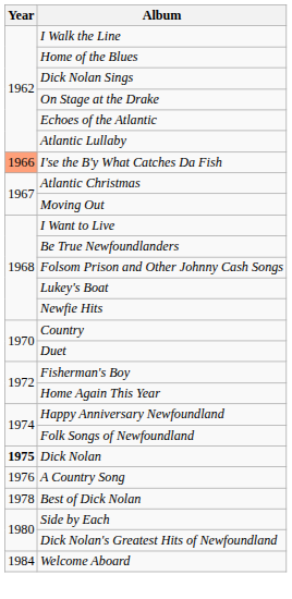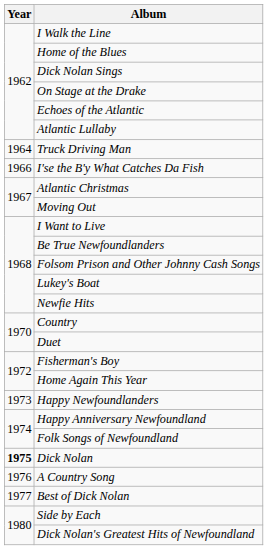+ row: 1964 | Truck Driving Man
I'se the B'y What Catches Da Fish | Year: lightsalmon background -> no background
+ row: 1973 | Happy Newfoundlanders
Best of Dick Nolan | Year: 1978 -> 1977
- row: 1984 | Welcome Aboard
